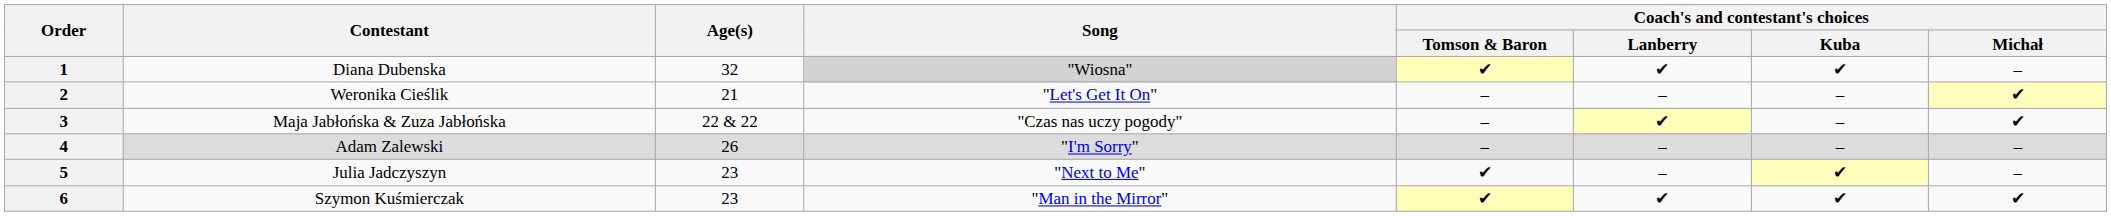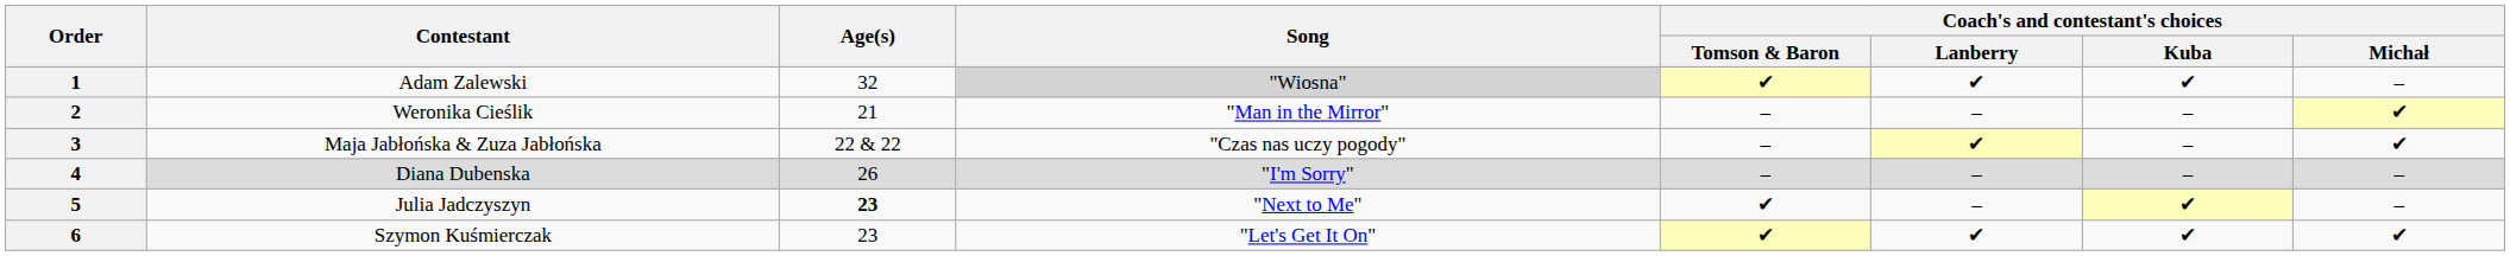1 | Contestant: Diana Dubenska -> Adam Zalewski
2 | Song: "Let's Get It On" -> "Man in the Mirror"
4 | Contestant: Adam Zalewski -> Diana Dubenska
5 | Age(s): normal -> bold
6 | Song: "Man in the Mirror" -> "Let's Get It On"
